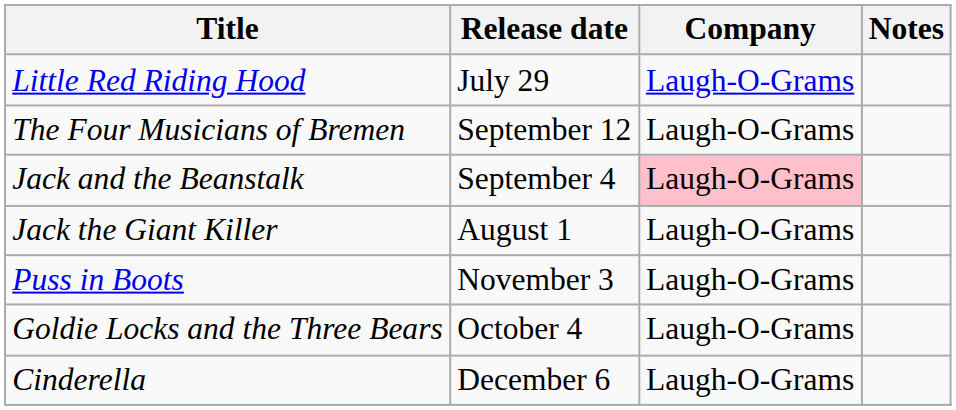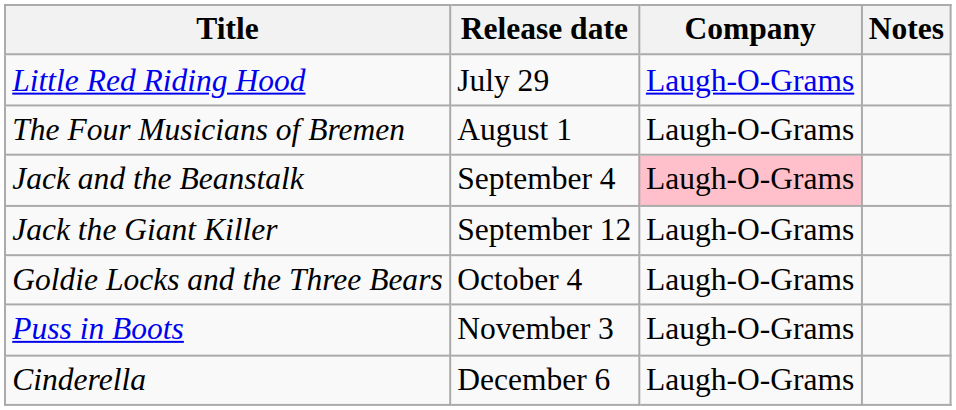The Four Musicians of Bremen | Release date: September 12 -> August 1
Jack the Giant Killer | Release date: August 1 -> September 12
rows swapped: Goldie Locks and the Three Bears <-> Puss in Boots
